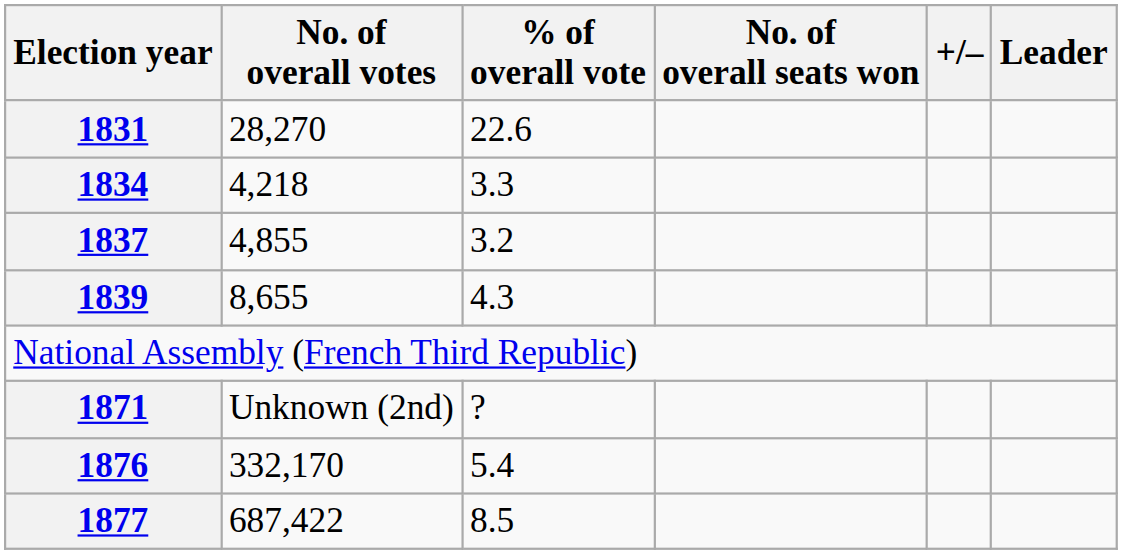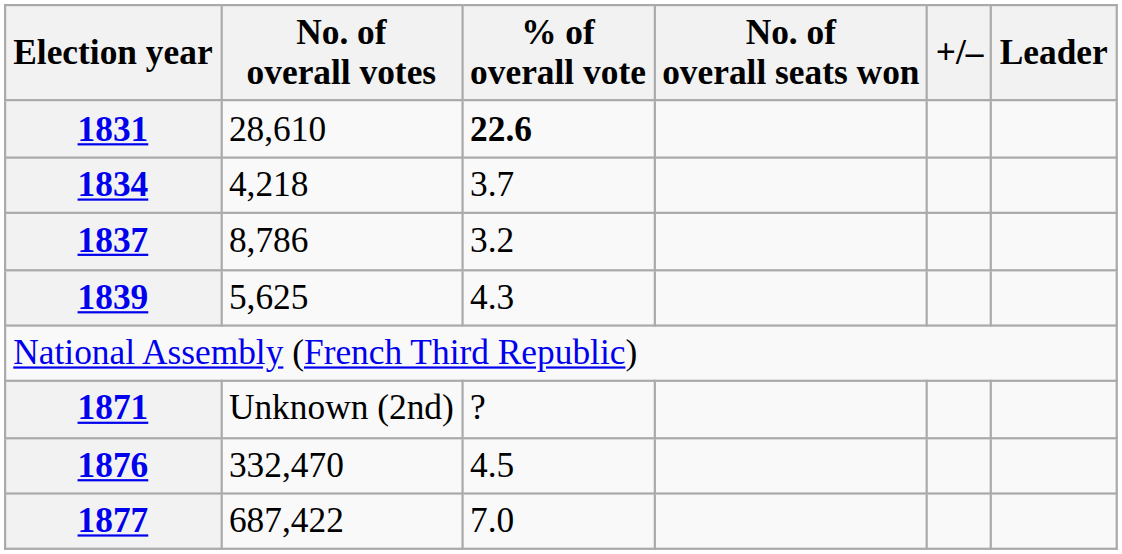1831 | No. of overall votes: 28,270 -> 28,610
1831 | % of overall vote: normal -> bold
1834 | % of overall vote: 3.3 -> 3.7
1837 | No. of overall votes: 4,855 -> 8,786
1839 | No. of overall votes: 8,655 -> 5,625
1876 | No. of overall votes: 332,170 -> 332,470
1876 | % of overall vote: 5.4 -> 4.5
1877 | % of overall vote: 8.5 -> 7.0
